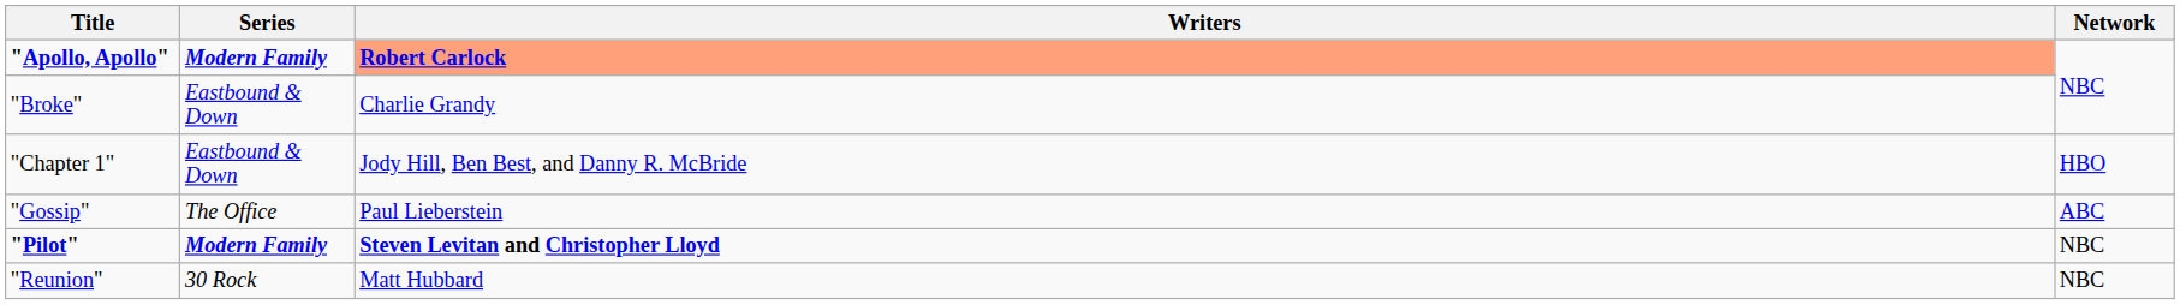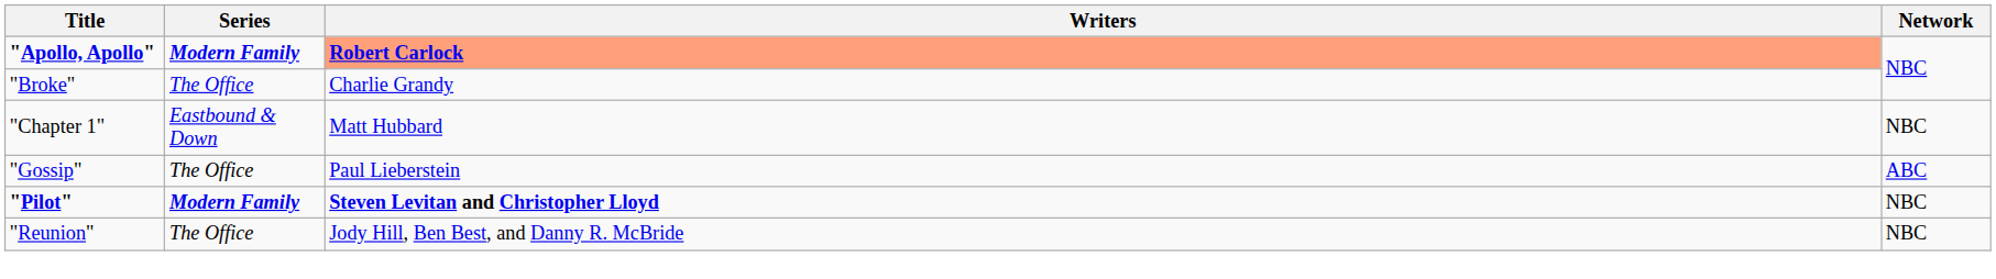"Broke" | Series: Eastbound & Down -> The Office
"Chapter 1" | Writers: Jody Hill, Ben Best, and Danny R. McBride -> Matt Hubbard
"Chapter 1" | Network: HBO -> NBC
"Reunion" | Series: 30 Rock -> The Office
"Reunion" | Writers: Matt Hubbard -> Jody Hill, Ben Best, and Danny R. McBride
